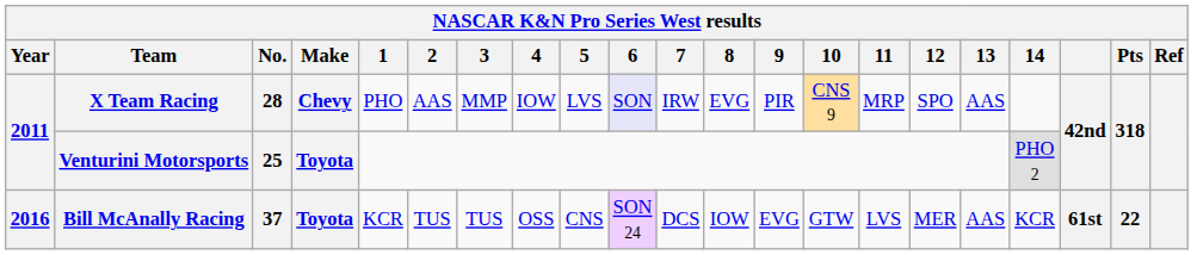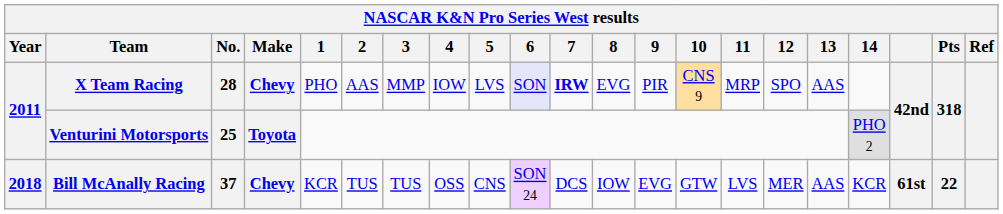X Team Racing | 7: normal -> bold
Bill McAnally Racing | Year: 2016 -> 2018
Bill McAnally Racing | Make: Toyota -> Chevy
